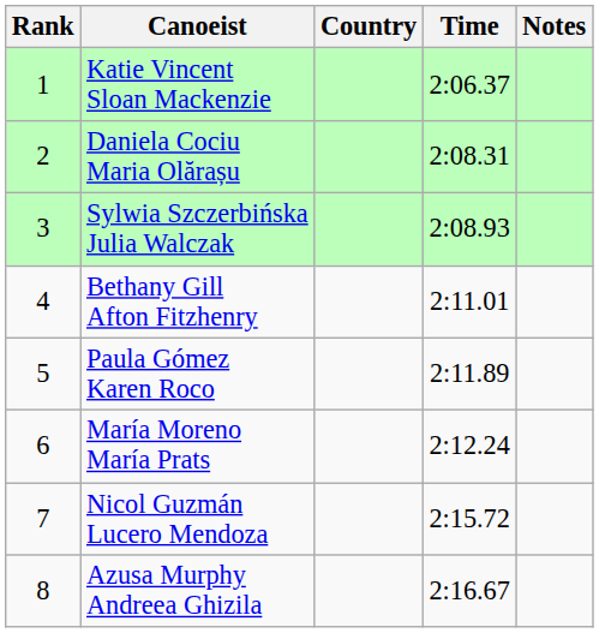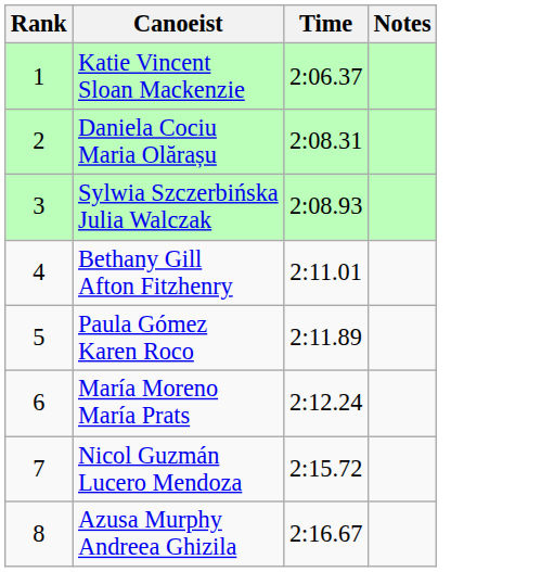- column: Country
